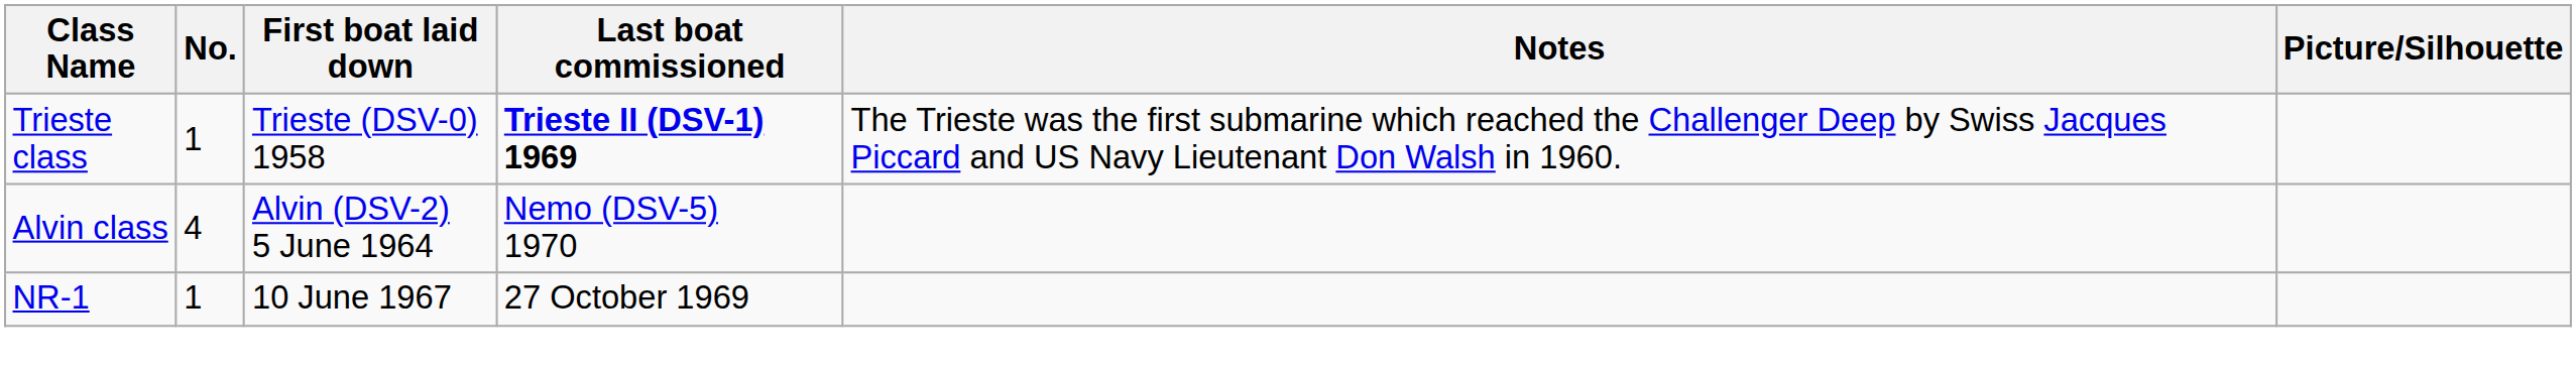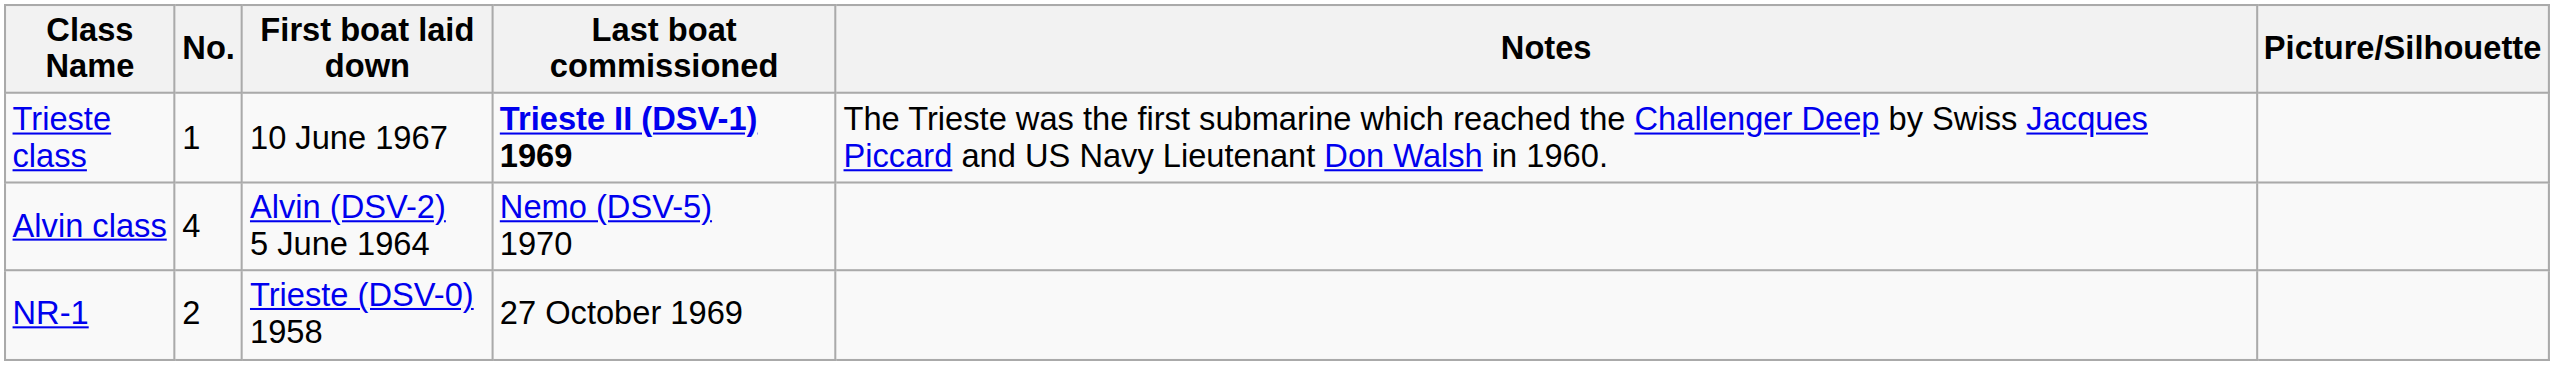Trieste class | First boat laid down: Trieste (DSV-0) 1958 -> 10 June 1967
NR-1 | No.: 1 -> 2
NR-1 | First boat laid down: 10 June 1967 -> Trieste (DSV-0) 1958
